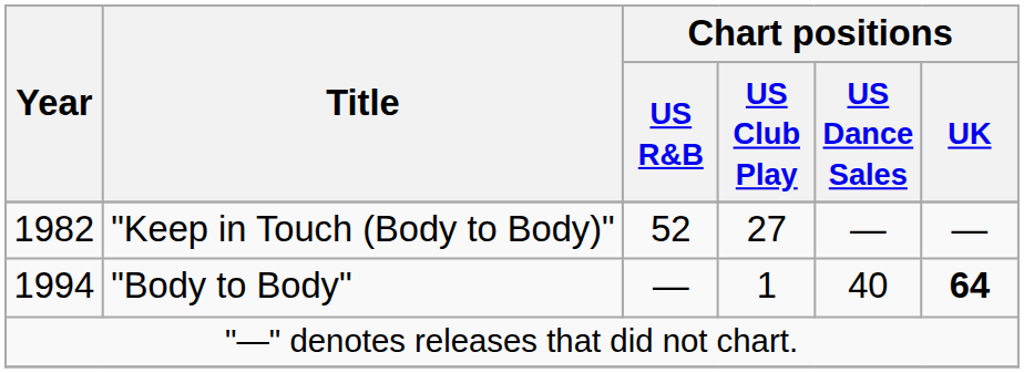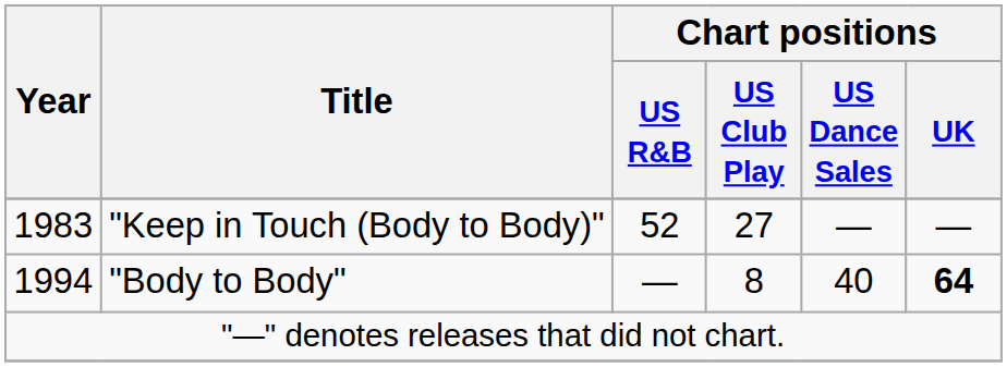"Keep in Touch (Body to Body)" | Year: 1982 -> 1983
"Body to Body" | Chart positions / US Club Play: 1 -> 8
